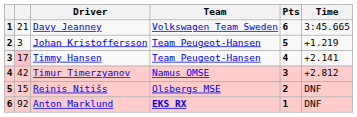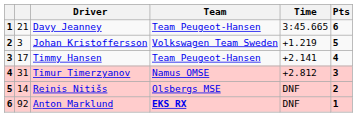columns swapped: Time <-> Pts
Davy Jeanney | Team: Volkswagen Team Sweden -> Team Peugeot-Hansen
Johan Kristoffersson | Team: Team Peugeot-Hansen -> Volkswagen Team Sweden
Timmy Hansen | column 2: pink background -> no background
Timur Timerzyanov | column 2: 42 -> 31
Reinis Nitišs | column 2: 15 -> 14
